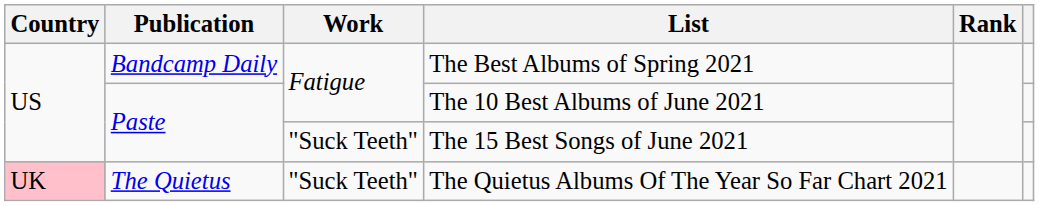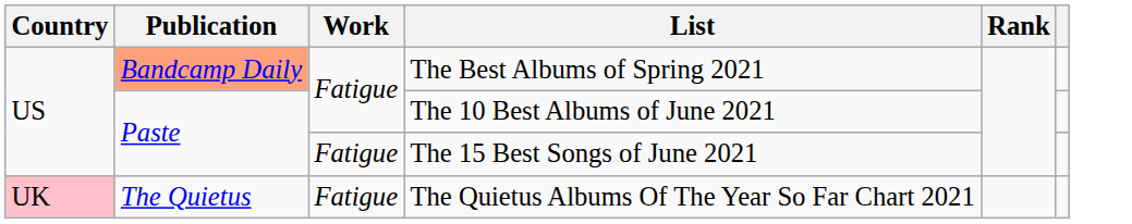The Best Albums of Spring 2021 | Publication: no background -> lightsalmon background
The 15 Best Songs of June 2021 | Work: "Suck Teeth" -> Fatigue
The Quietus Albums Of The Year So Far Chart 2021 | Work: "Suck Teeth" -> Fatigue
